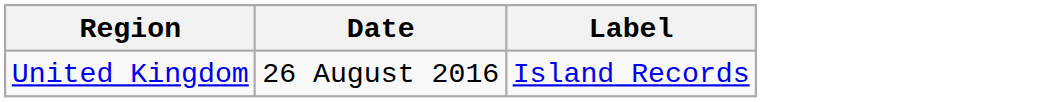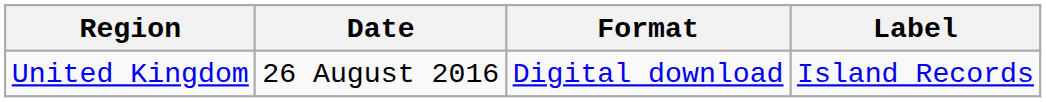+ column: Format | Digital download
